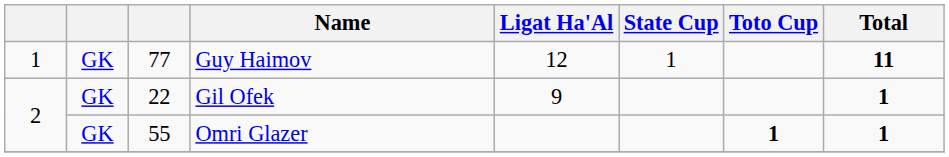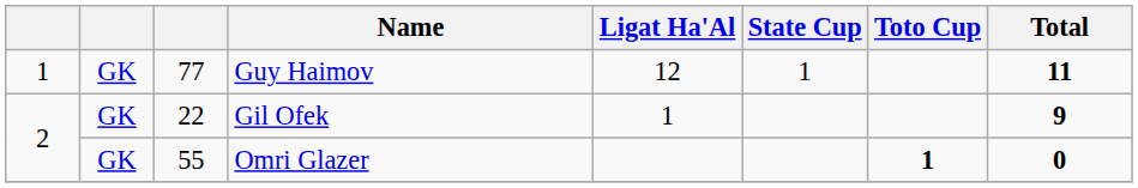Gil Ofek | Ligat Ha'Al: 9 -> 1
Gil Ofek | Total: 1 -> 9
Omri Glazer | Total: 1 -> 0
